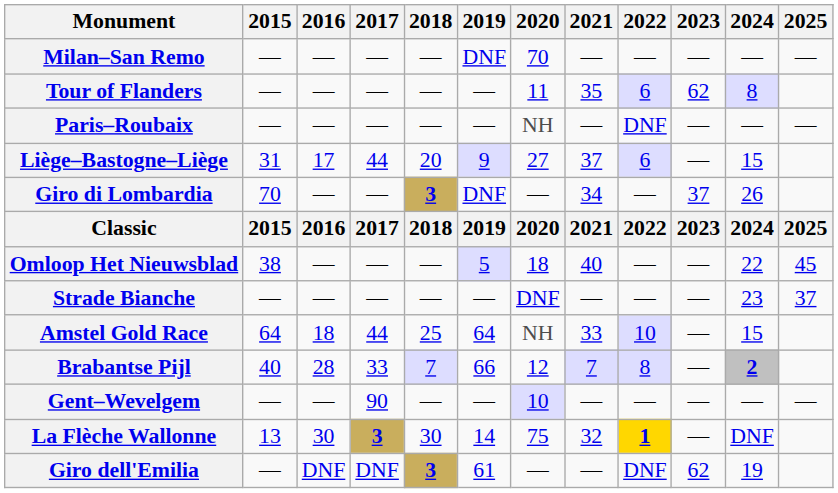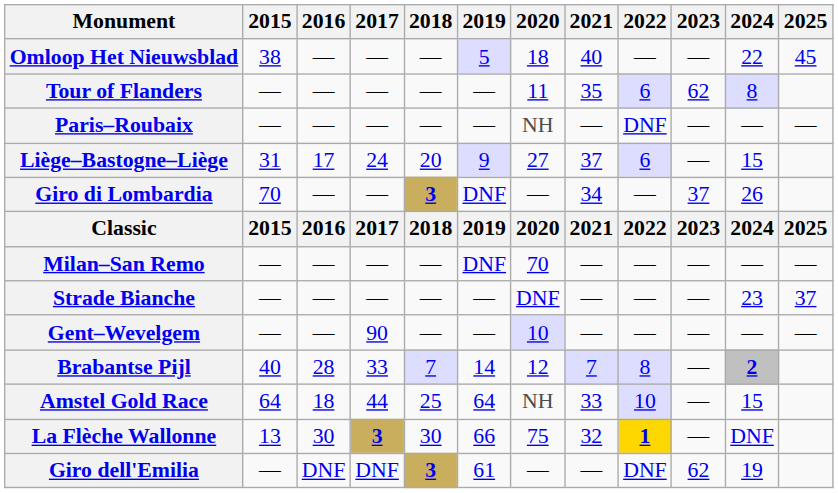rows swapped: Milan–San Remo <-> Omloop Het Nieuwsblad
Liège–Bastogne–Liège | 2017: 44 -> 24
rows swapped: Gent–Wevelgem <-> Amstel Gold Race
Brabantse Pijl | 2019: 66 -> 14
La Flèche Wallonne | 2019: 14 -> 66
